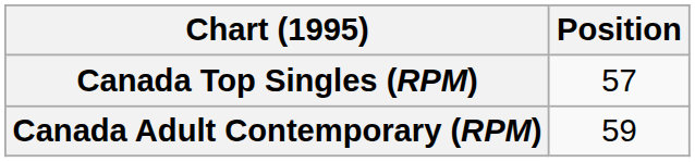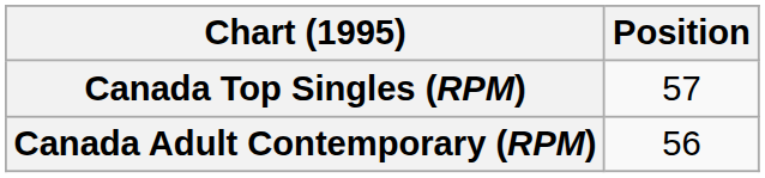Canada Adult Contemporary (RPM) | Position: 59 -> 56
